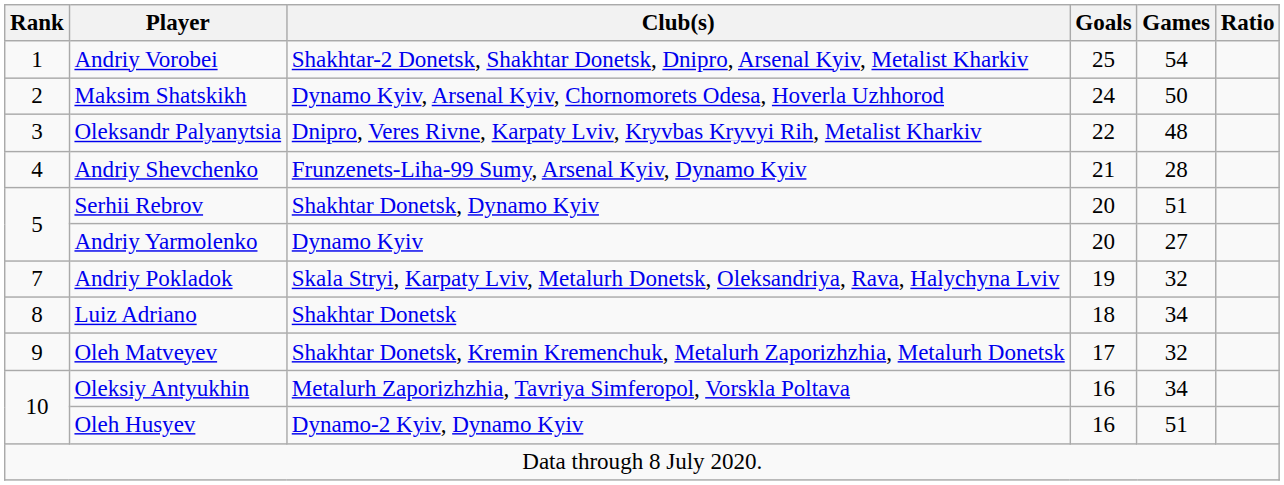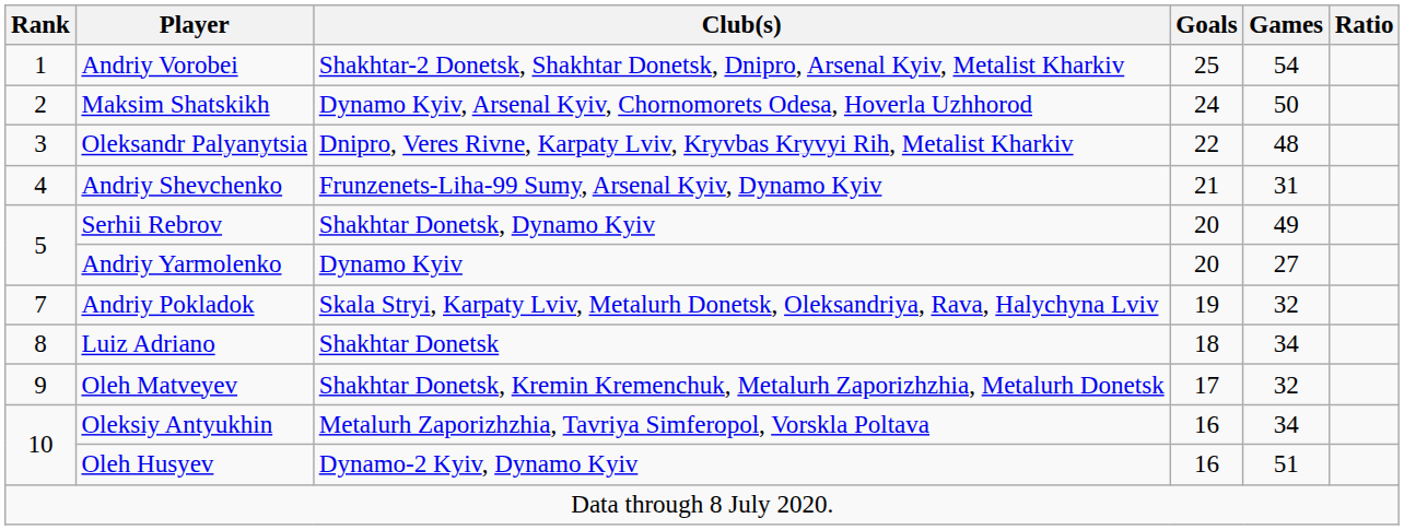Andriy Shevchenko | Games: 28 -> 31
Serhii Rebrov | Games: 51 -> 49
